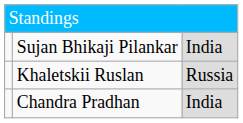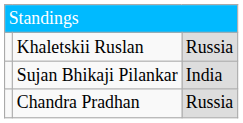rows swapped: Khaletskii Ruslan <-> Sujan Bhikaji Pilankar
Chandra Pradhan | column 3: India -> Russia
